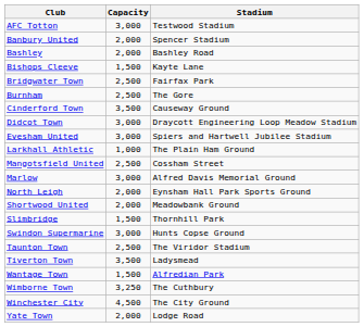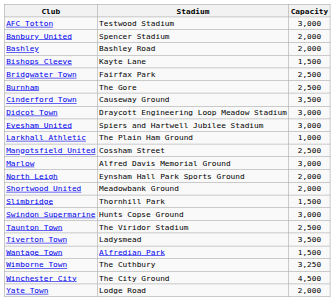columns swapped: Stadium <-> Capacity
